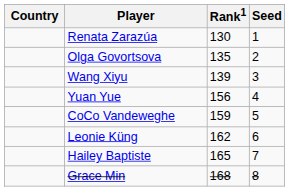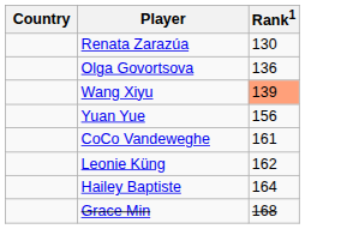- column: Seed | 1 | 2 | 3 | 4 | 5 | 6 | 7 | 8
Olga Govortsova | Rank1: 135 -> 136
Wang Xiyu | Rank1: no background -> lightsalmon background
CoCo Vandeweghe | Rank1: 159 -> 161
Hailey Baptiste | Rank1: 165 -> 164
